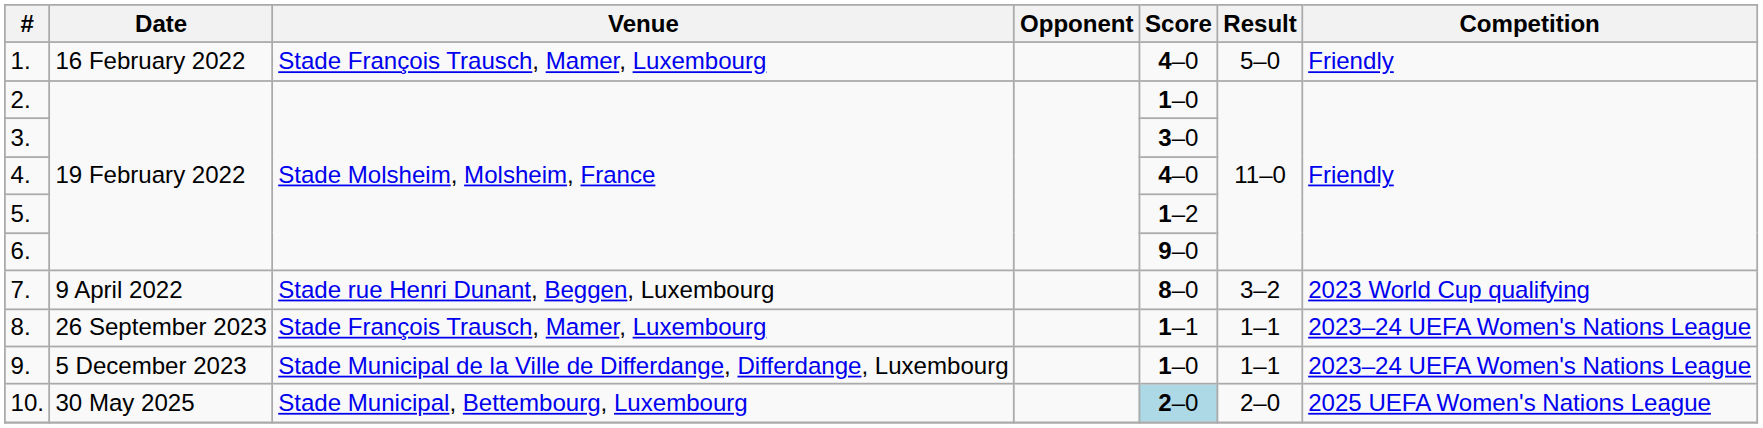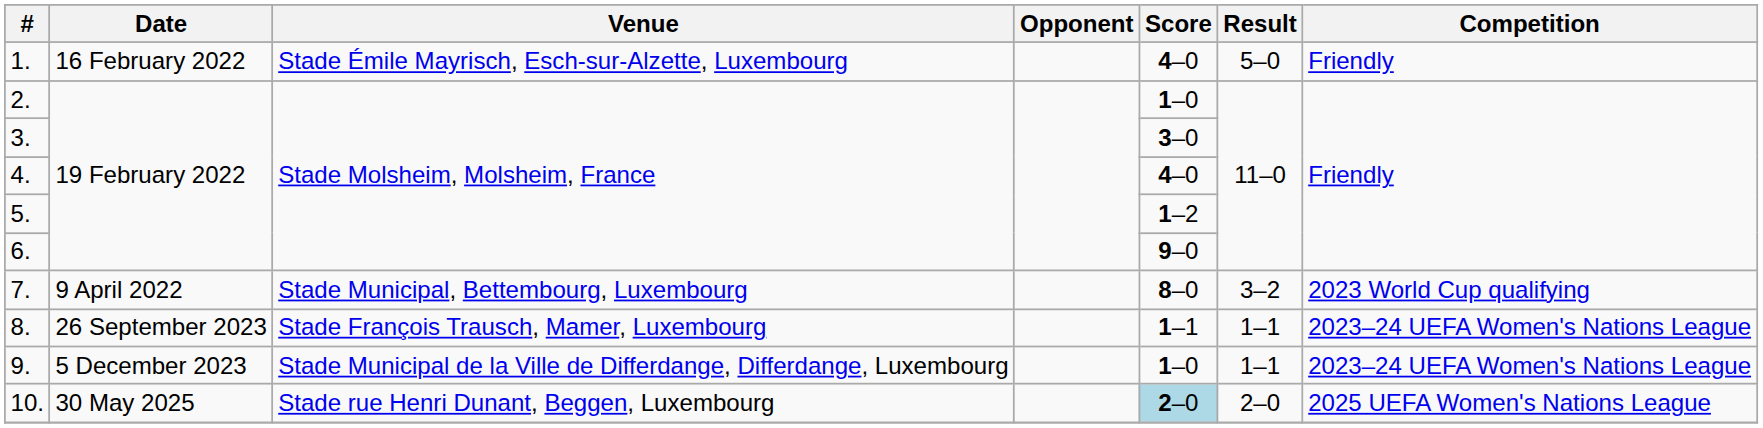1. | Venue: Stade François Trausch, Mamer, Luxembourg -> Stade Émile Mayrisch, Esch-sur-Alzette, Luxembourg
7. | Venue: Stade rue Henri Dunant, Beggen, Luxembourg -> Stade Municipal, Bettembourg, Luxembourg
10. | Venue: Stade Municipal, Bettembourg, Luxembourg -> Stade rue Henri Dunant, Beggen, Luxembourg
